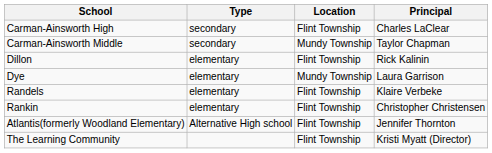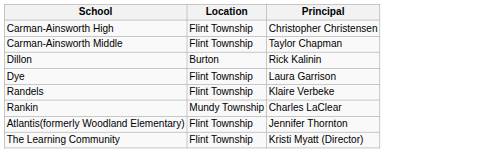- column: Type | secondary | secondary | elementary | elementary | elementary | elementary | Alternative High school
Carman-Ainsworth High | Principal: Charles LaClear -> Christopher Christensen
Carman-Ainsworth Middle | Location: Mundy Township -> Flint Township
Dillon | Location: Flint Township -> Burton
Dye | Location: Mundy Township -> Flint Township
Rankin | Location: Flint Township -> Mundy Township
Rankin | Principal: Christopher Christensen -> Charles LaClear
